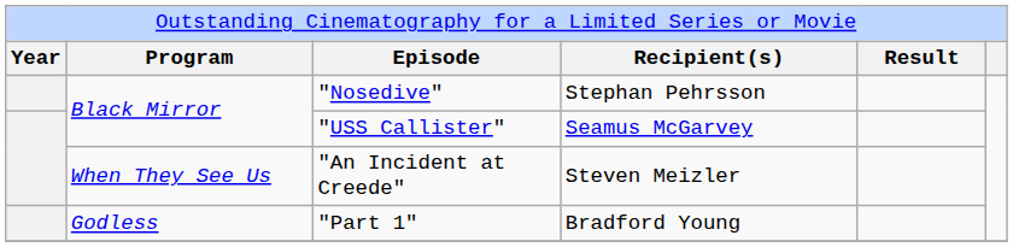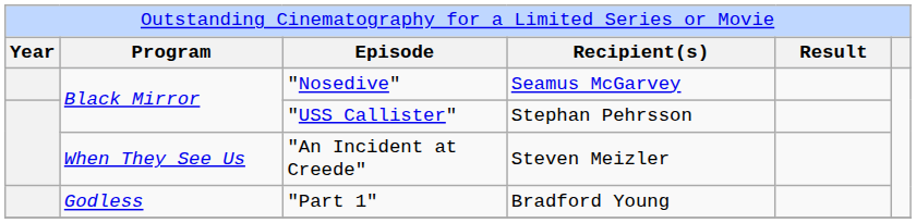"Nosedive" | column 4: Stephan Pehrsson -> Seamus McGarvey
"USS Callister" | column 4: Seamus McGarvey -> Stephan Pehrsson
